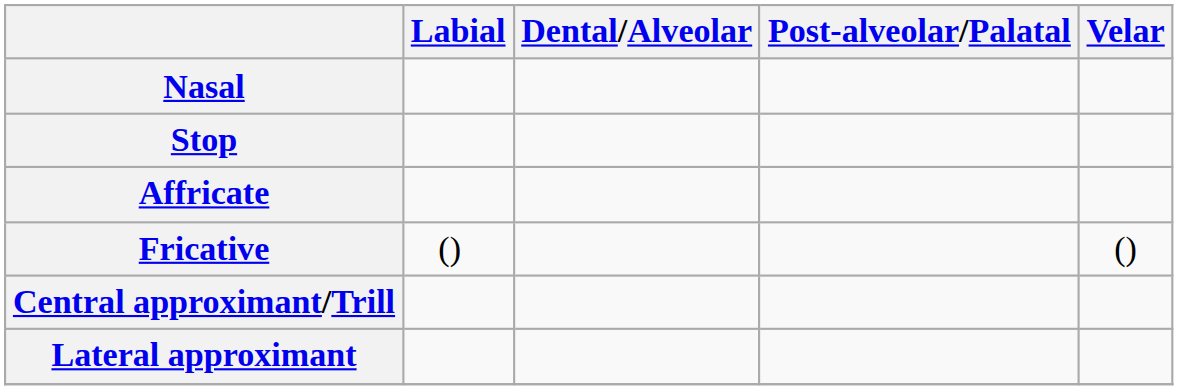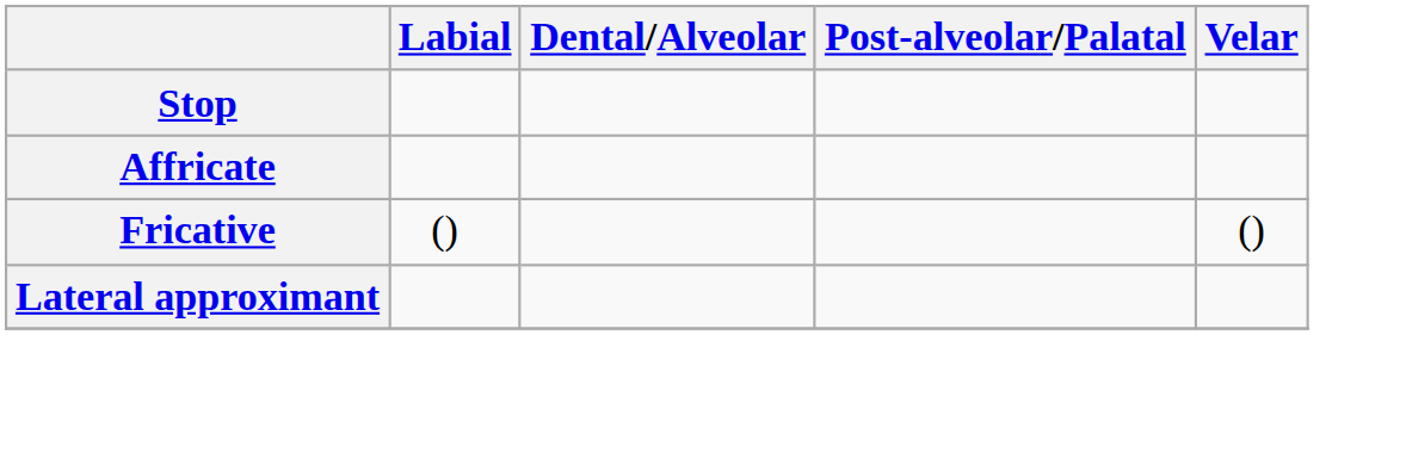- row: Nasal
- row: Central approximant/Trill
